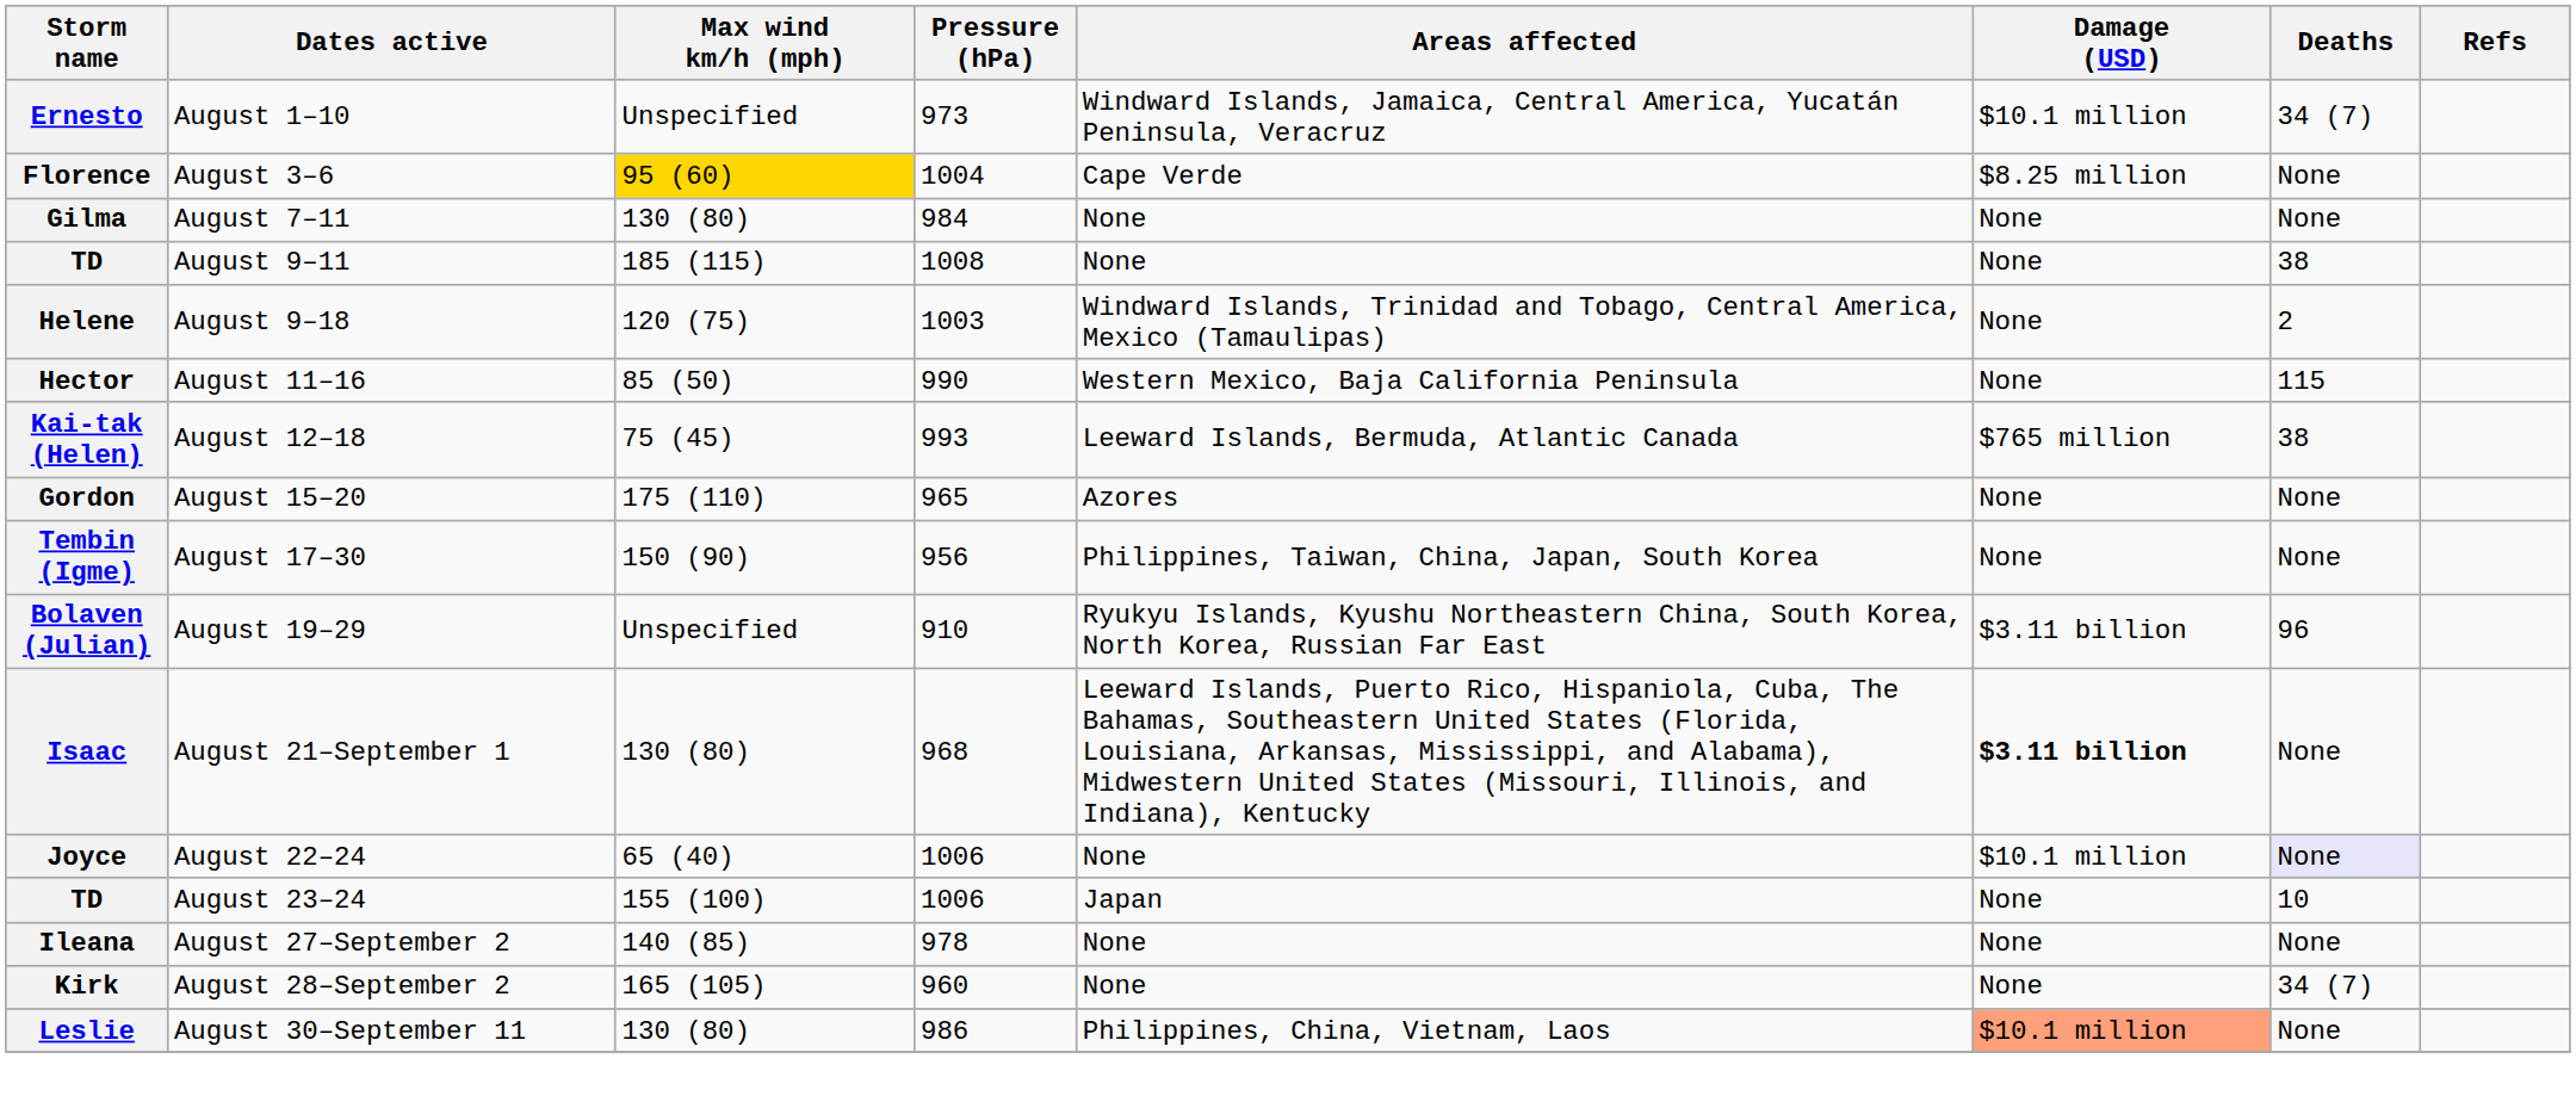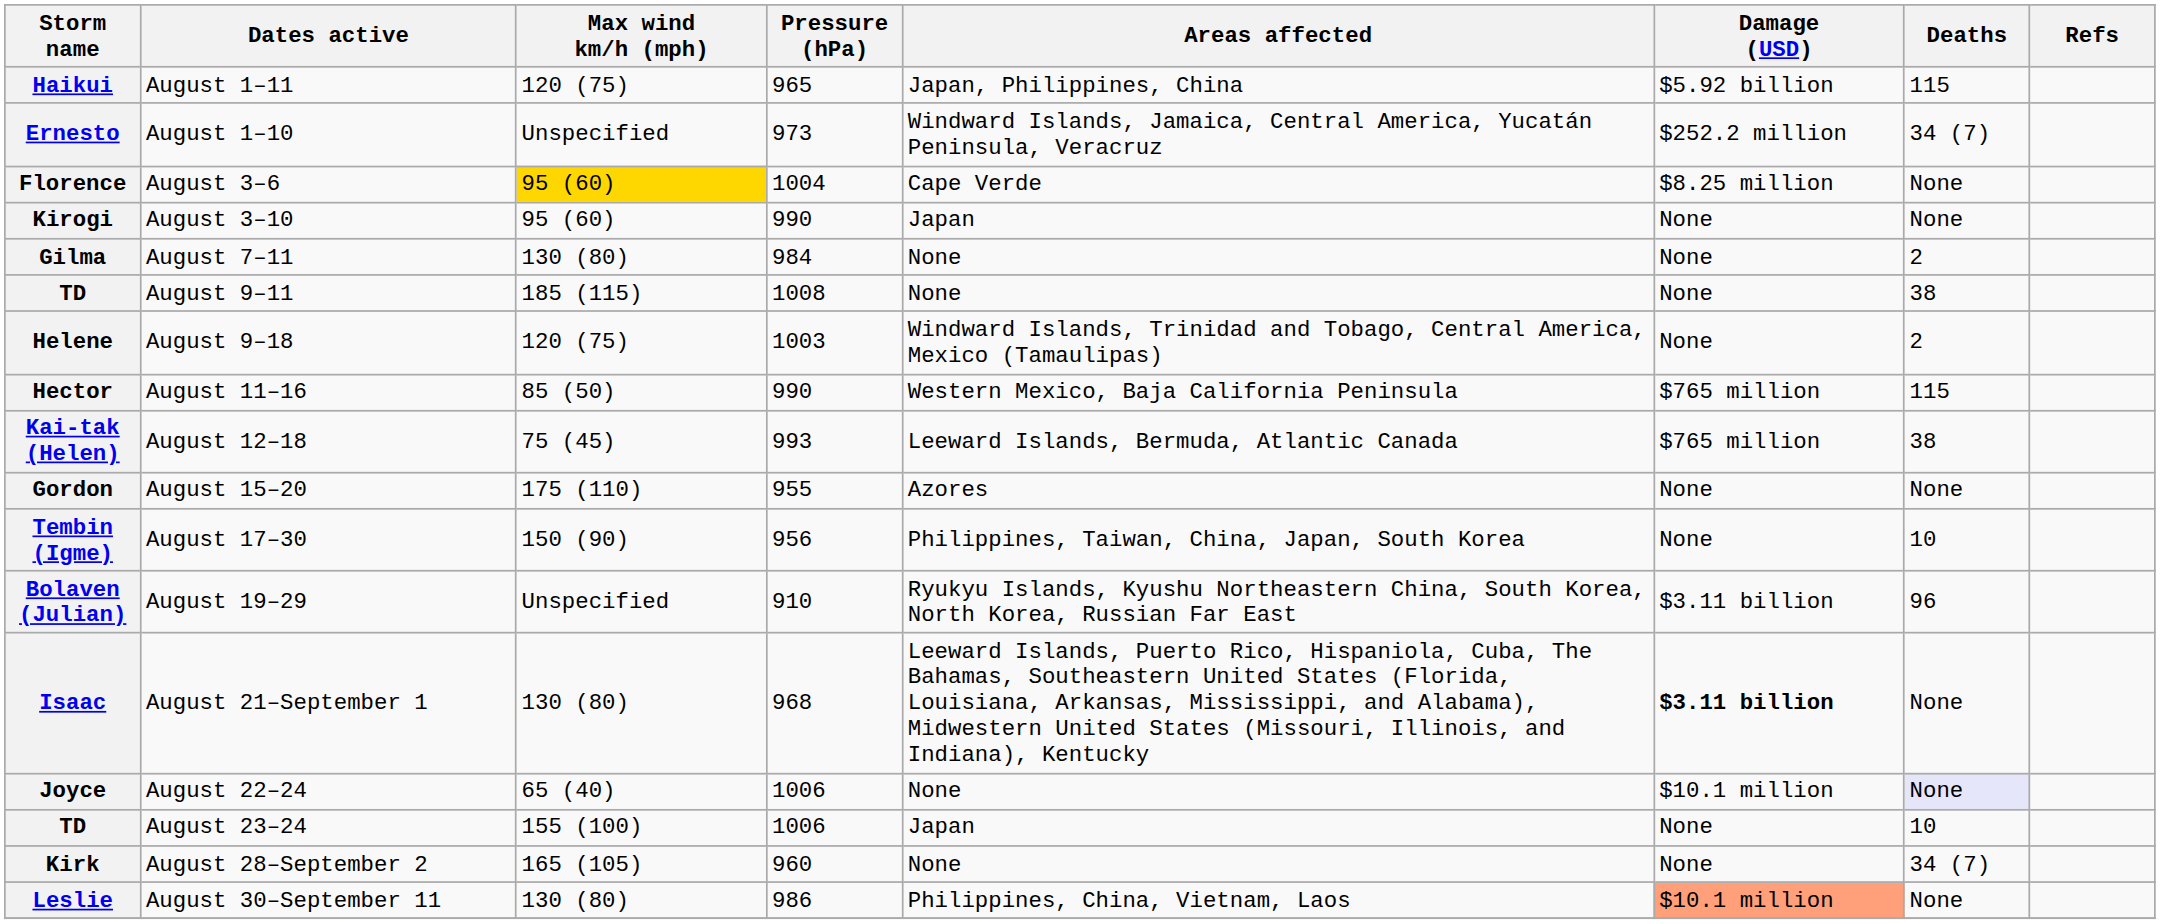+ row: Haikui | August 1–11 | 120 (75) | 965 | Japan, Philippines, China | $5.92 billion | 115
Ernesto | Damage (USD): $10.1 million -> $252.2 million
+ row: Kirogi | August 3–10 | 95 (60) | 990 | Japan | None | None
Gilma | Deaths: None -> 2
Hector | Damage (USD): None -> $765 million
Gordon | Pressure (hPa): 965 -> 955
Tembin (Igme) | Deaths: None -> 10
- row: Ileana | August 27–September 2 | 140 (85) | 978 | None | None | None
